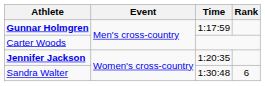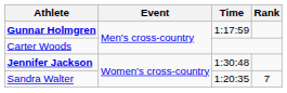Jennifer Jackson | Time: 1:20:35 -> 1:30:48
Sandra Walter | Time: 1:30:48 -> 1:20:35
Sandra Walter | Rank: 6 -> 7
